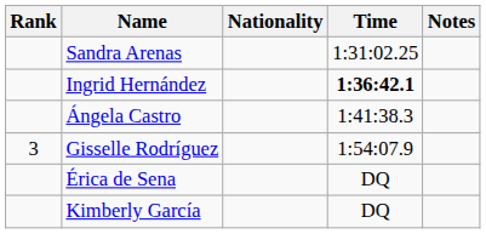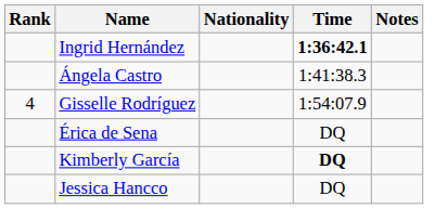- row: Sandra Arenas | 1:31:02.25
Gisselle Rodríguez | Rank: 3 -> 4
Kimberly García | Time: normal -> bold
+ row: Jessica Hancco | DQ
